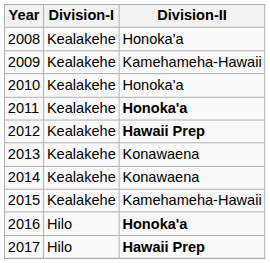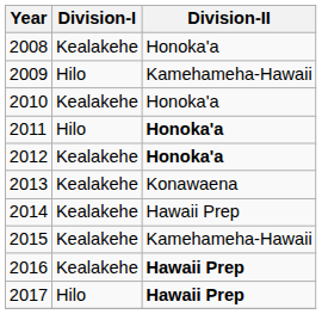2009 | Division-I: Kealakehe -> Hilo
2011 | Division-I: Kealakehe -> Hilo
2012 | Division-II: Hawaii Prep -> Honoka'a
2014 | Division-II: Konawaena -> Hawaii Prep
2016 | Division-I: Hilo -> Kealakehe
2016 | Division-II: Honoka'a -> Hawaii Prep
